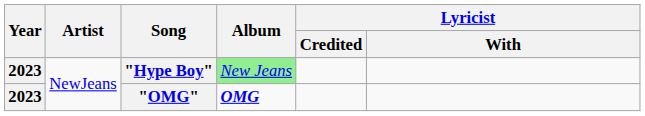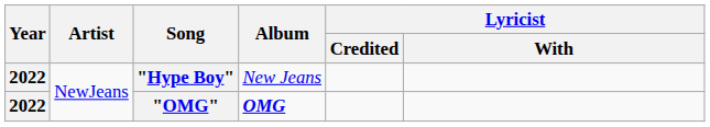"Hype Boy" | Year: 2023 -> 2022
"Hype Boy" | Album: lightgreen background -> no background
"OMG" | Year: 2023 -> 2022
